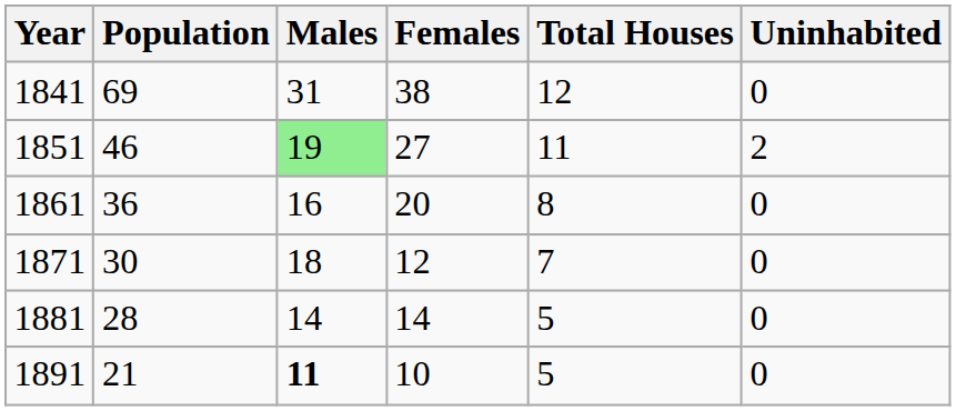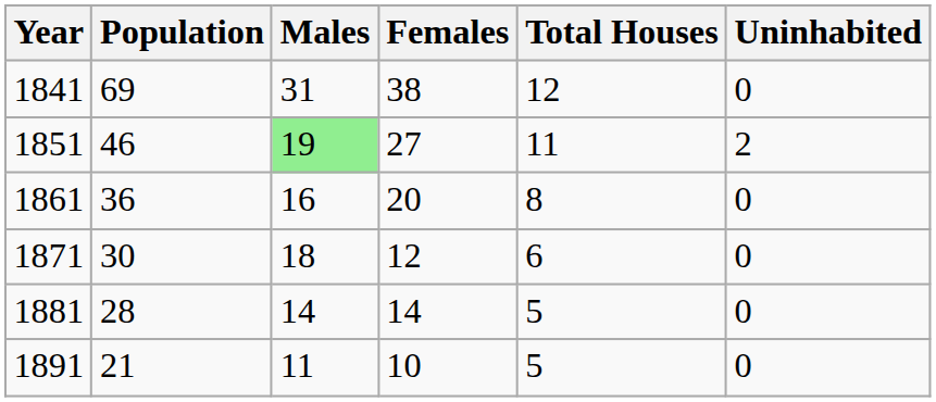1871 | Total Houses: 7 -> 6
1891 | Males: bold -> normal
